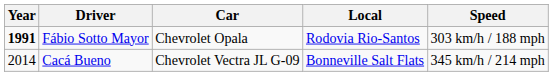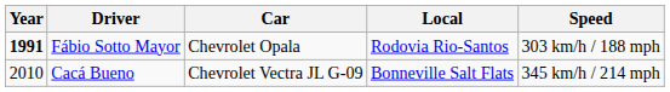Cacá Bueno | Year: 2014 -> 2010
